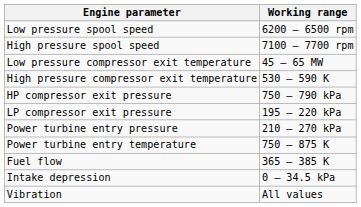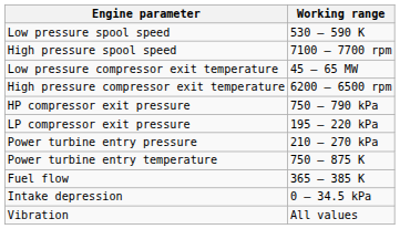Low pressure spool speed | Working range: 6200 – 6500 rpm -> 530 – 590 K
High pressure compressor exit temperature | Working range: 530 – 590 K -> 6200 – 6500 rpm
